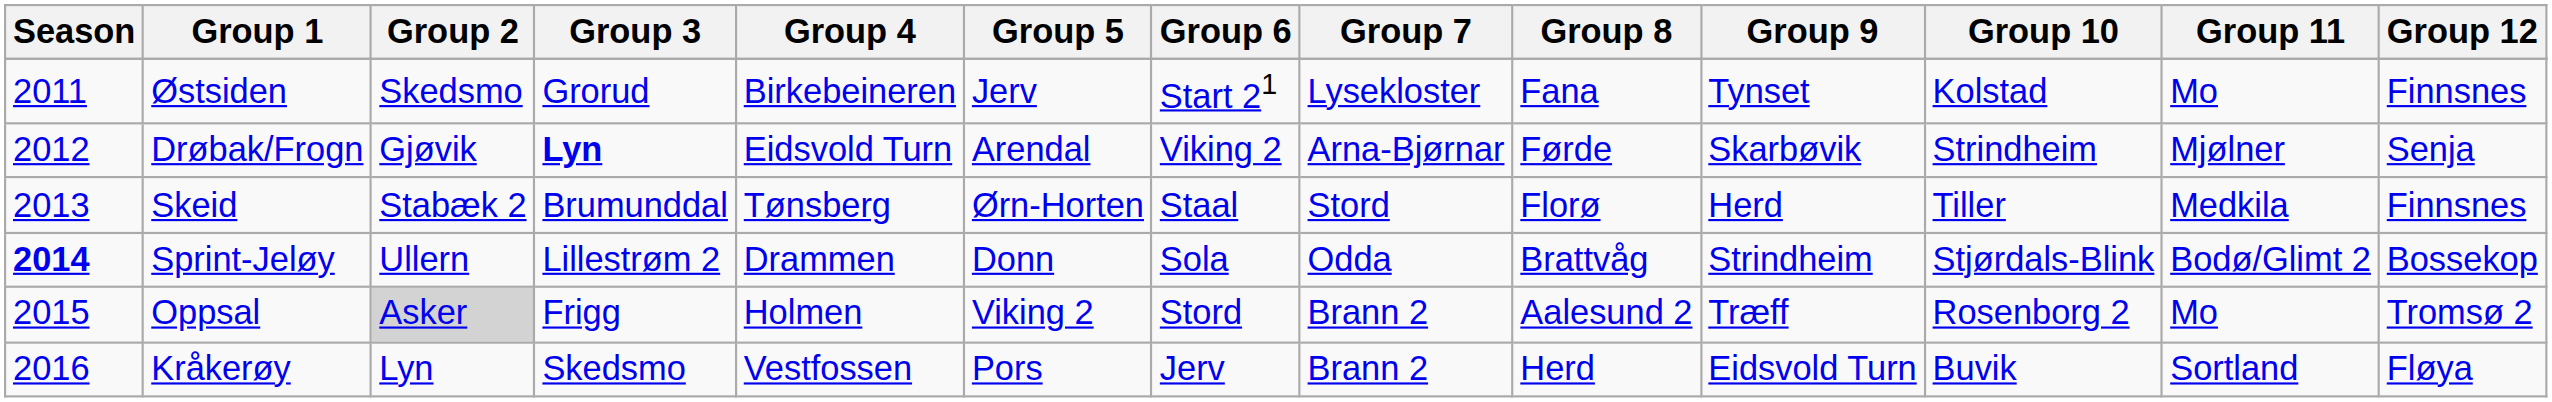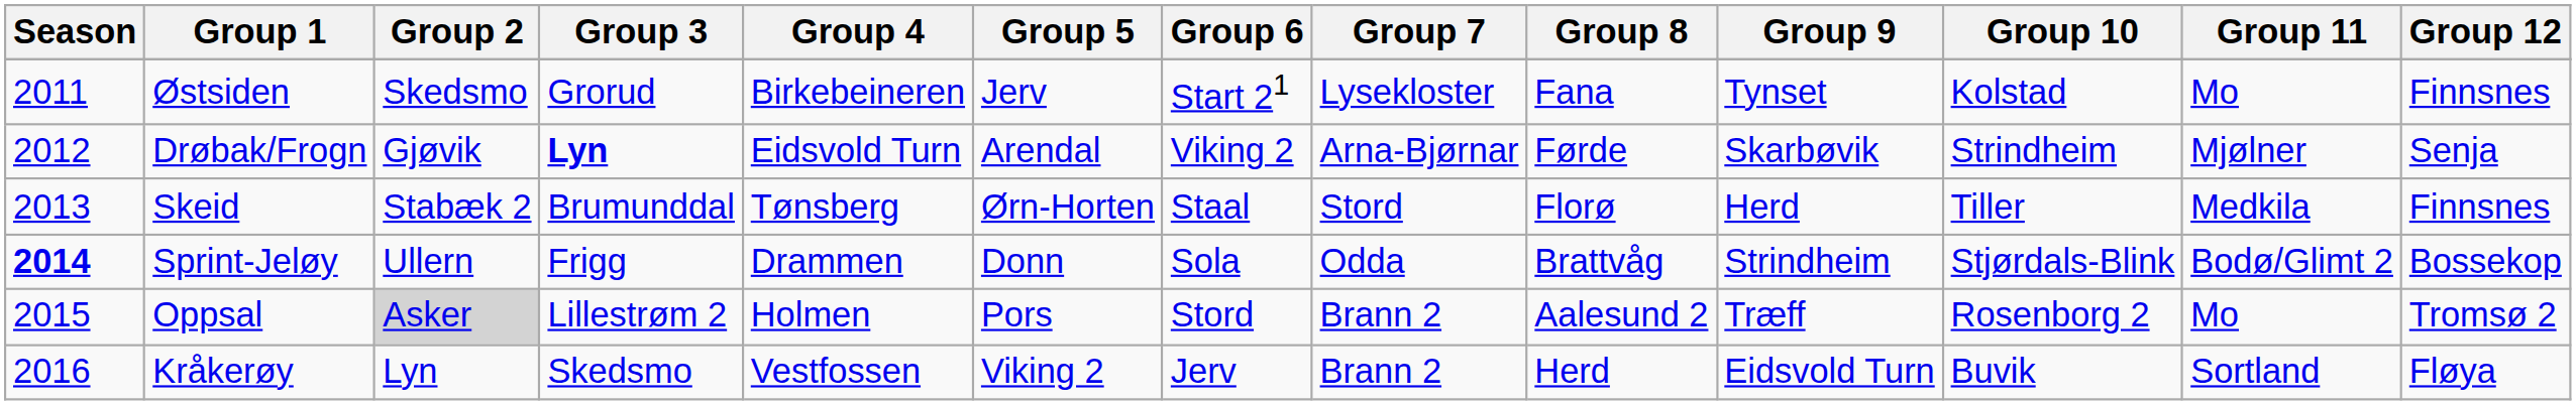Sprint-Jeløy | Group 3: Lillestrøm 2 -> Frigg
Oppsal | Group 3: Frigg -> Lillestrøm 2
Oppsal | Group 5: Viking 2 -> Pors
Kråkerøy | Group 5: Pors -> Viking 2
